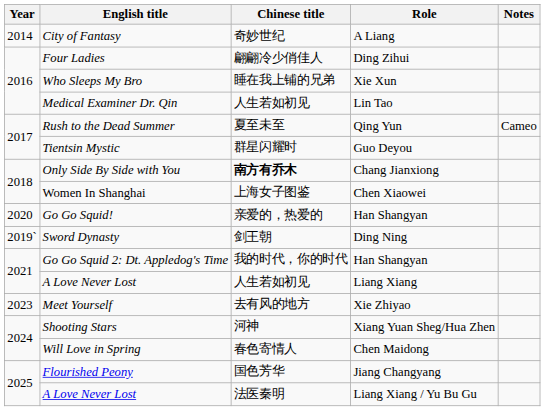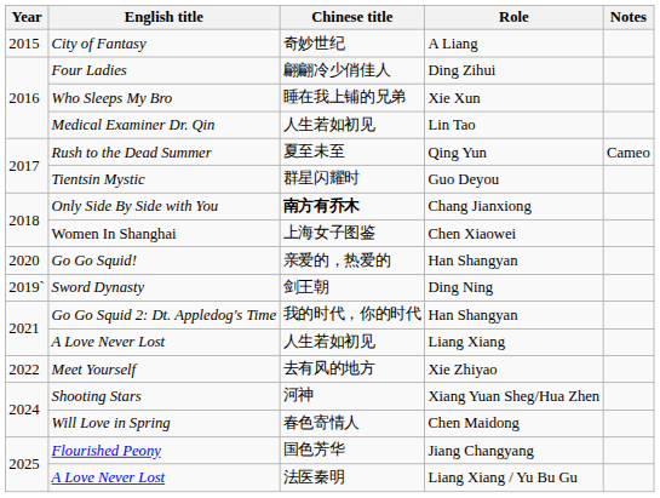City of Fantasy | Year: 2014 -> 2015
Meet Yourself | Year: 2023 -> 2022
